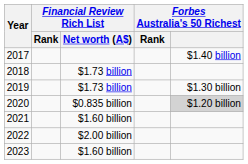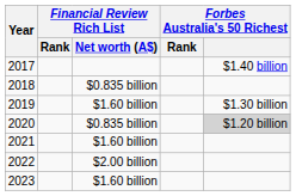2018 | Financial Review Rich List / Net worth (A$): $1.73 billion -> $0.835 billion
2019 | Financial Review Rich List / Net worth (A$): $1.73 billion -> $1.60 billion
